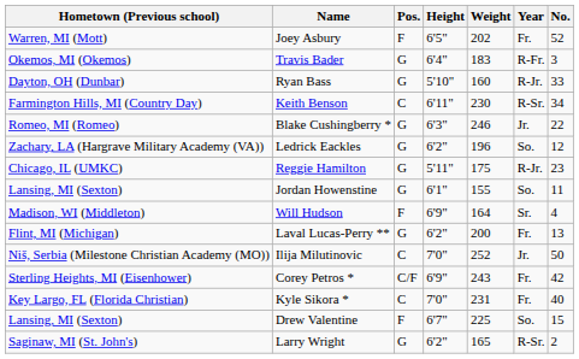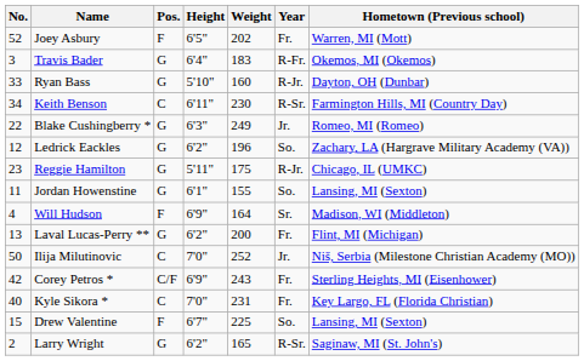columns swapped: No. <-> Hometown (Previous school)
Blake Cushingberry * | Weight: 246 -> 249
